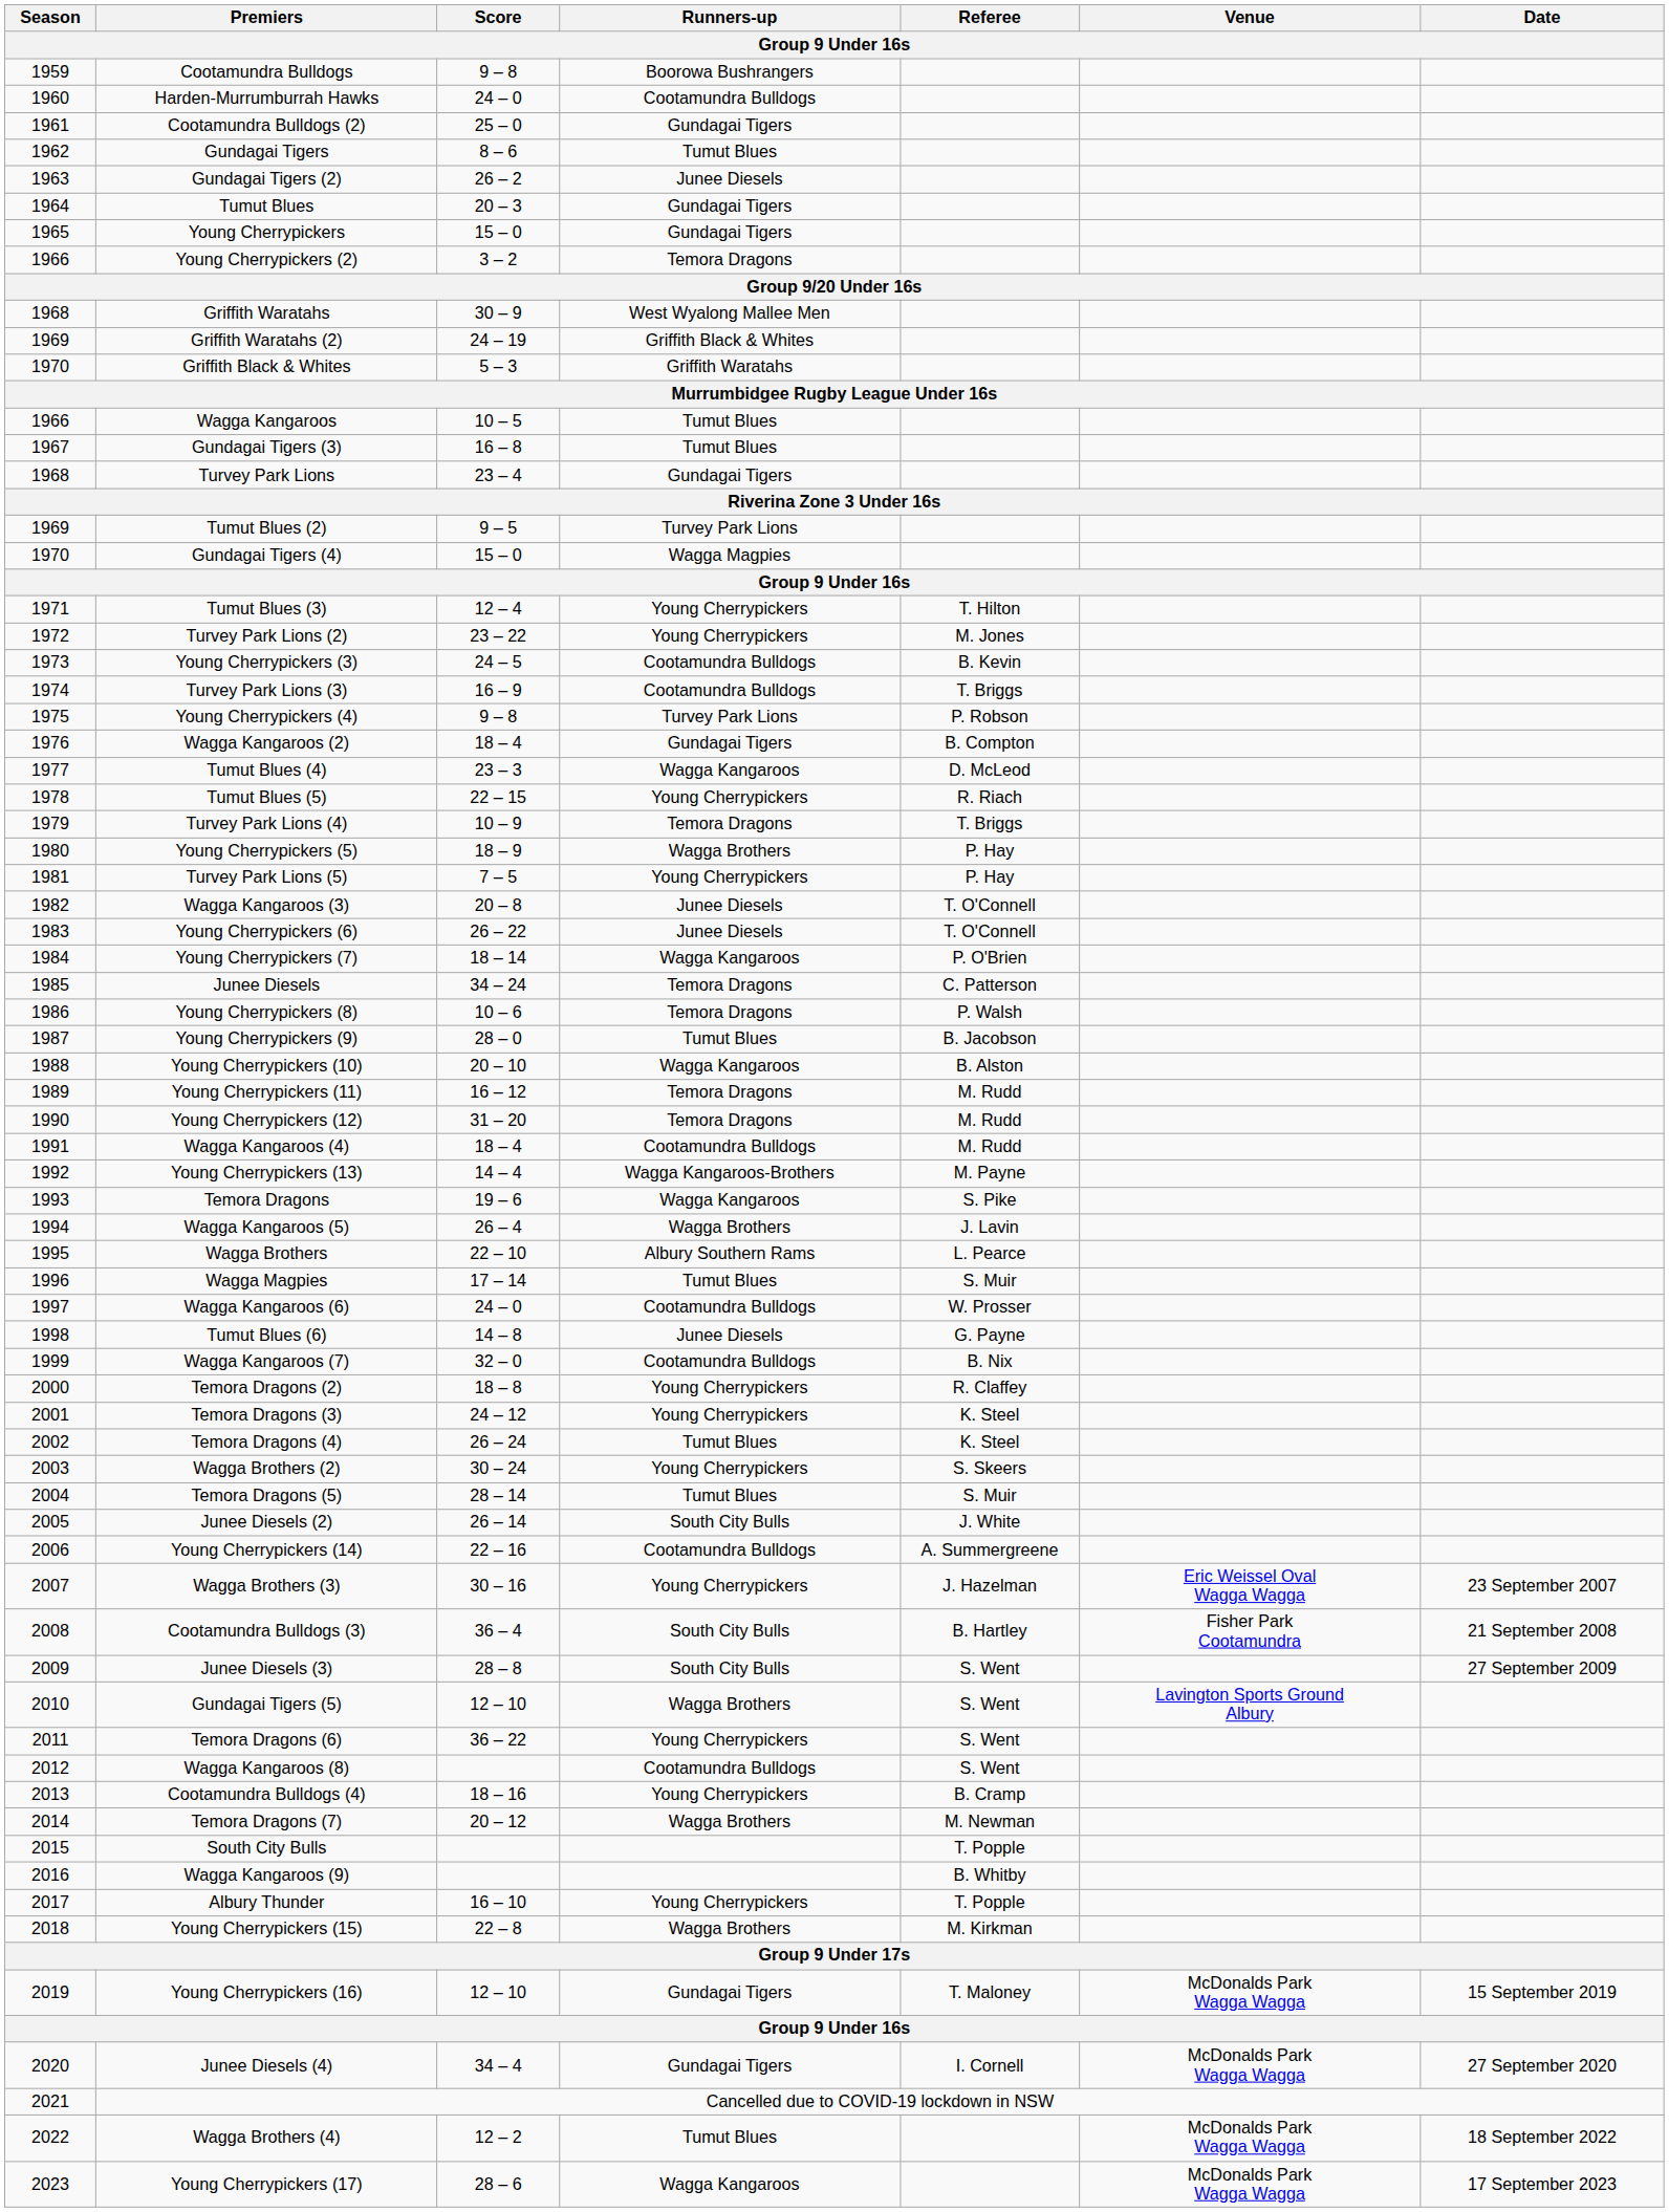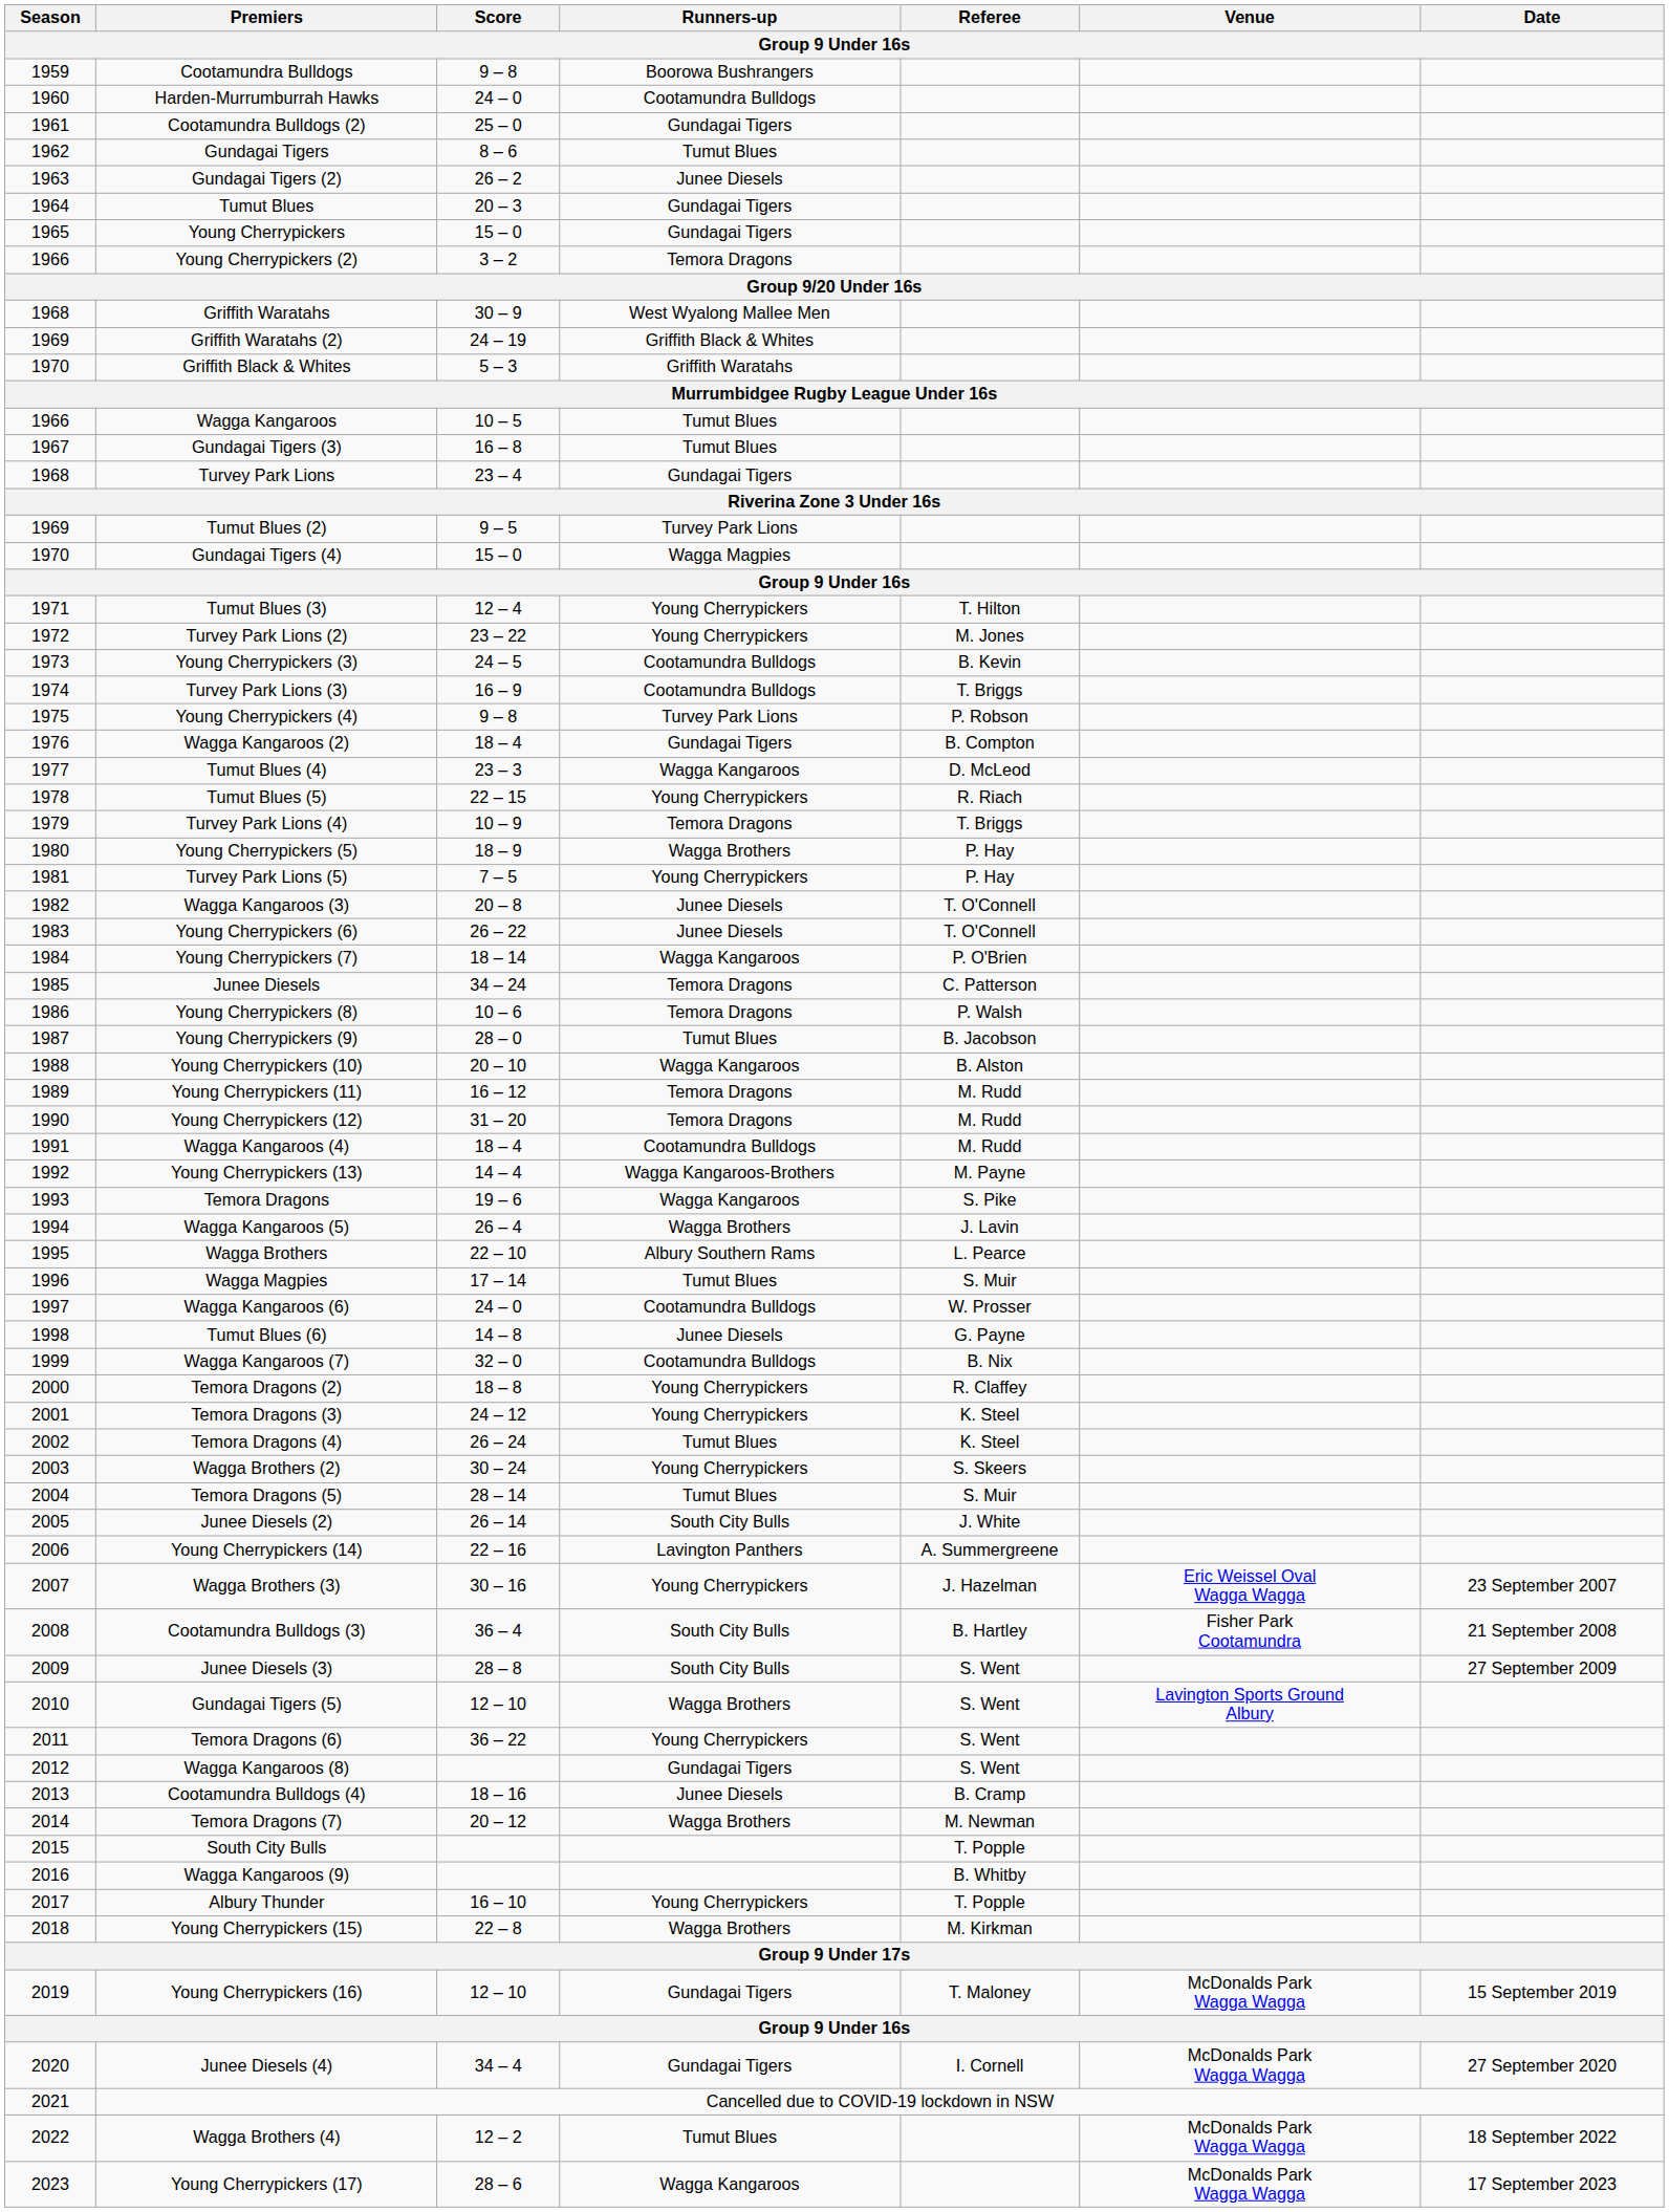Young Cherrypickers (14) | Runners-up: Cootamundra Bulldogs -> Lavington Panthers
Wagga Kangaroos (8) | Runners-up: Cootamundra Bulldogs -> Gundagai Tigers
Cootamundra Bulldogs (4) | Runners-up: Young Cherrypickers -> Junee Diesels
